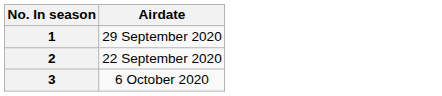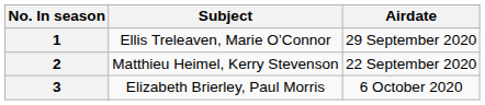+ column: Subject | Ellis Treleaven, Marie O’Connor | Matthieu Heimel, Kerry Stevenson | Elizabeth Brierley, Paul Morris
